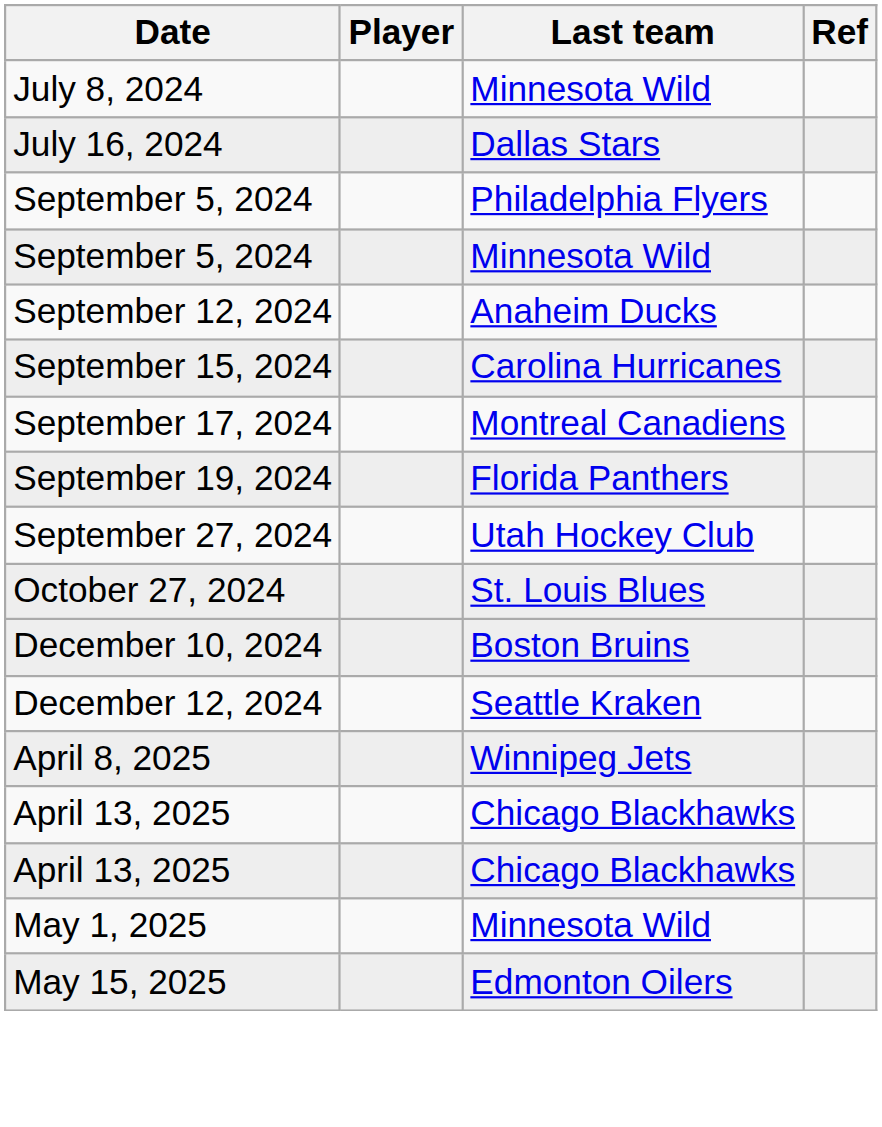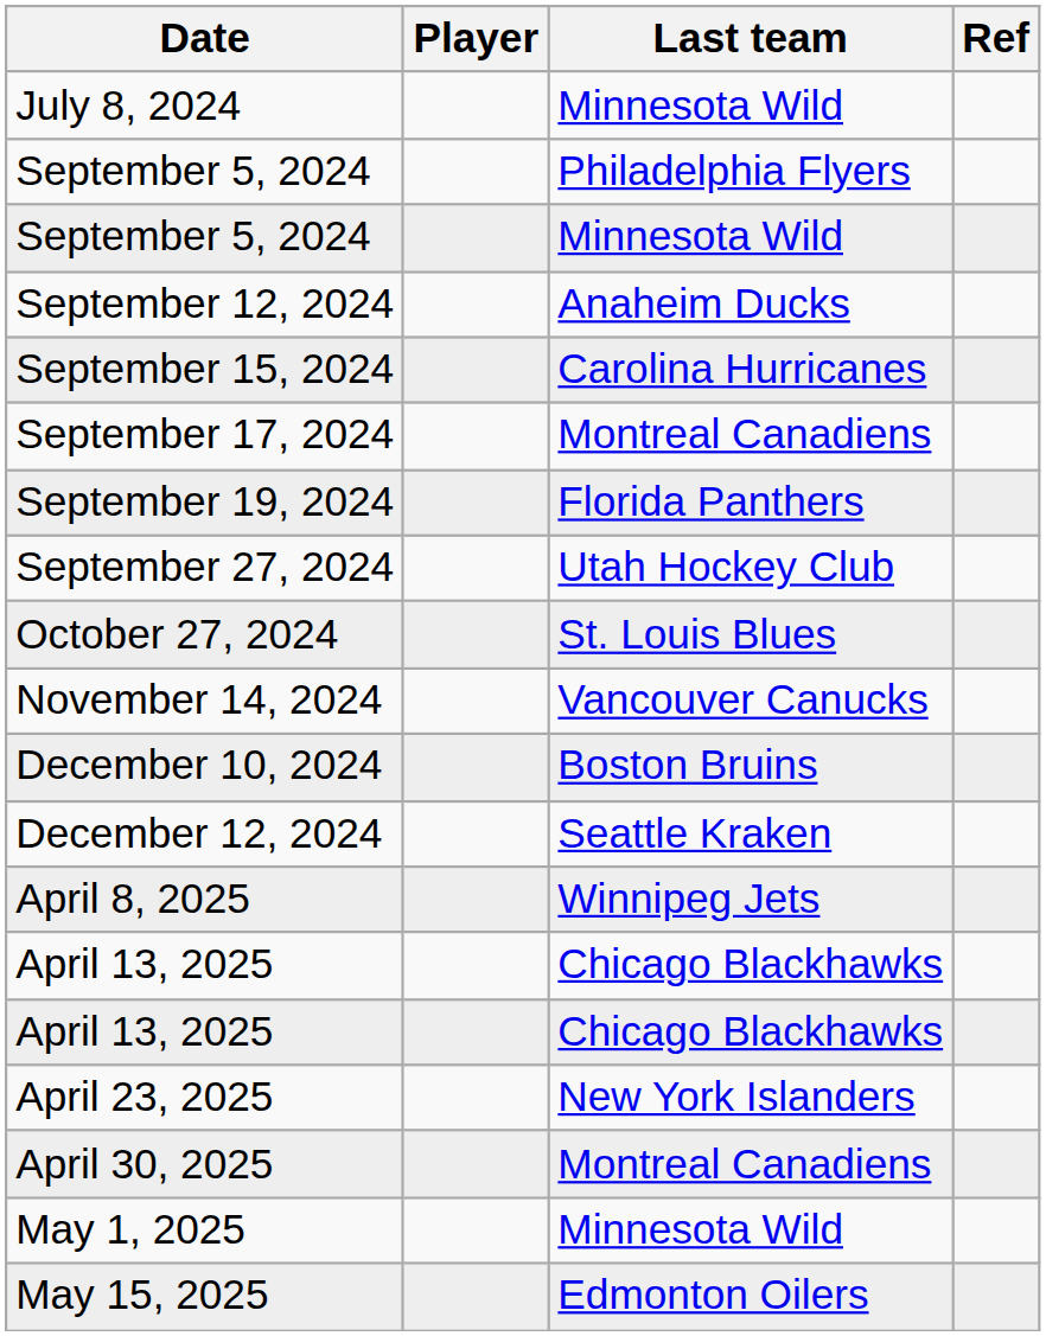- row: July 16, 2024 | Dallas Stars
+ row: November 14, 2024 | Vancouver Canucks
+ row: April 23, 2025 | New York Islanders
+ row: April 30, 2025 | Montreal Canadiens
